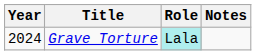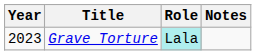Grave Torture | Year: 2024 -> 2023
